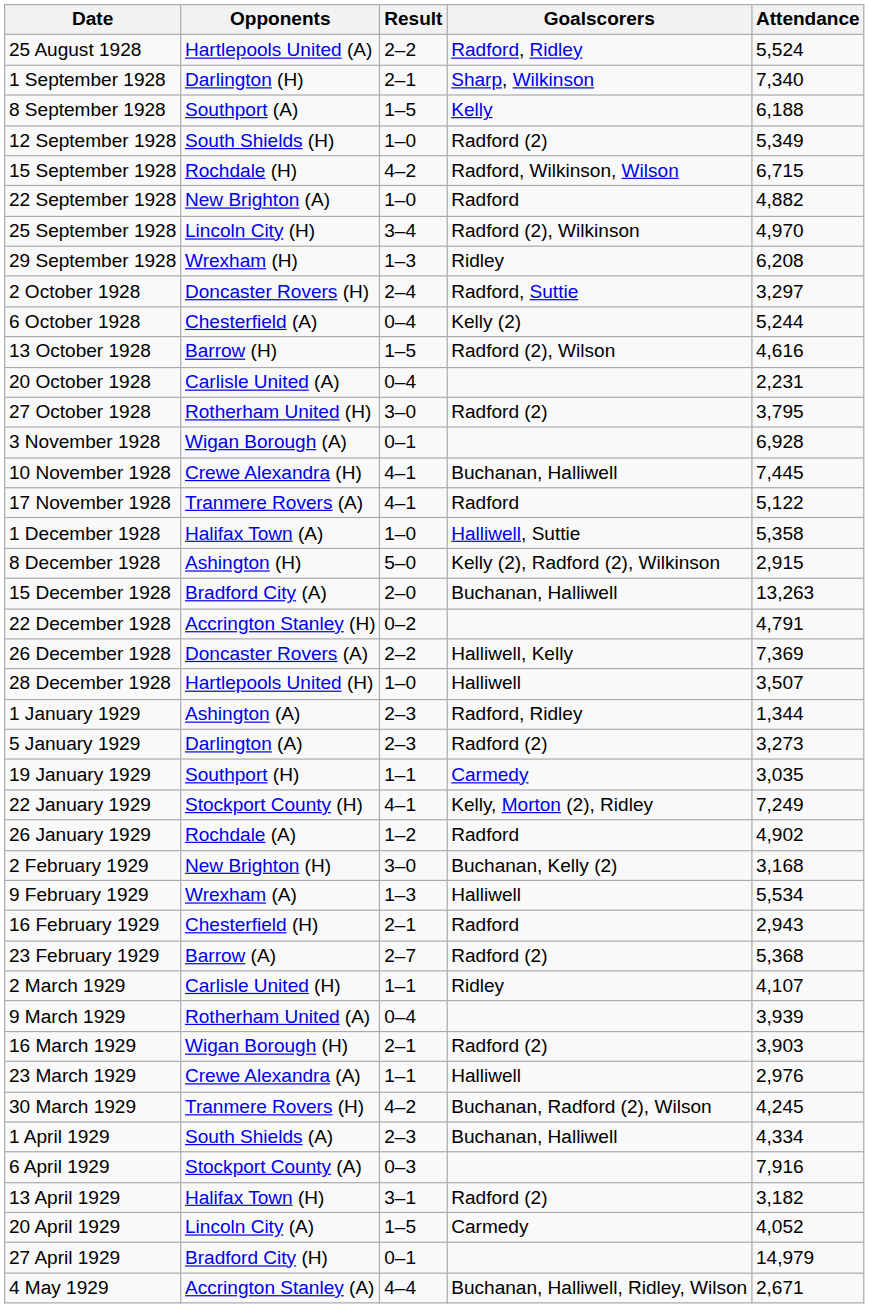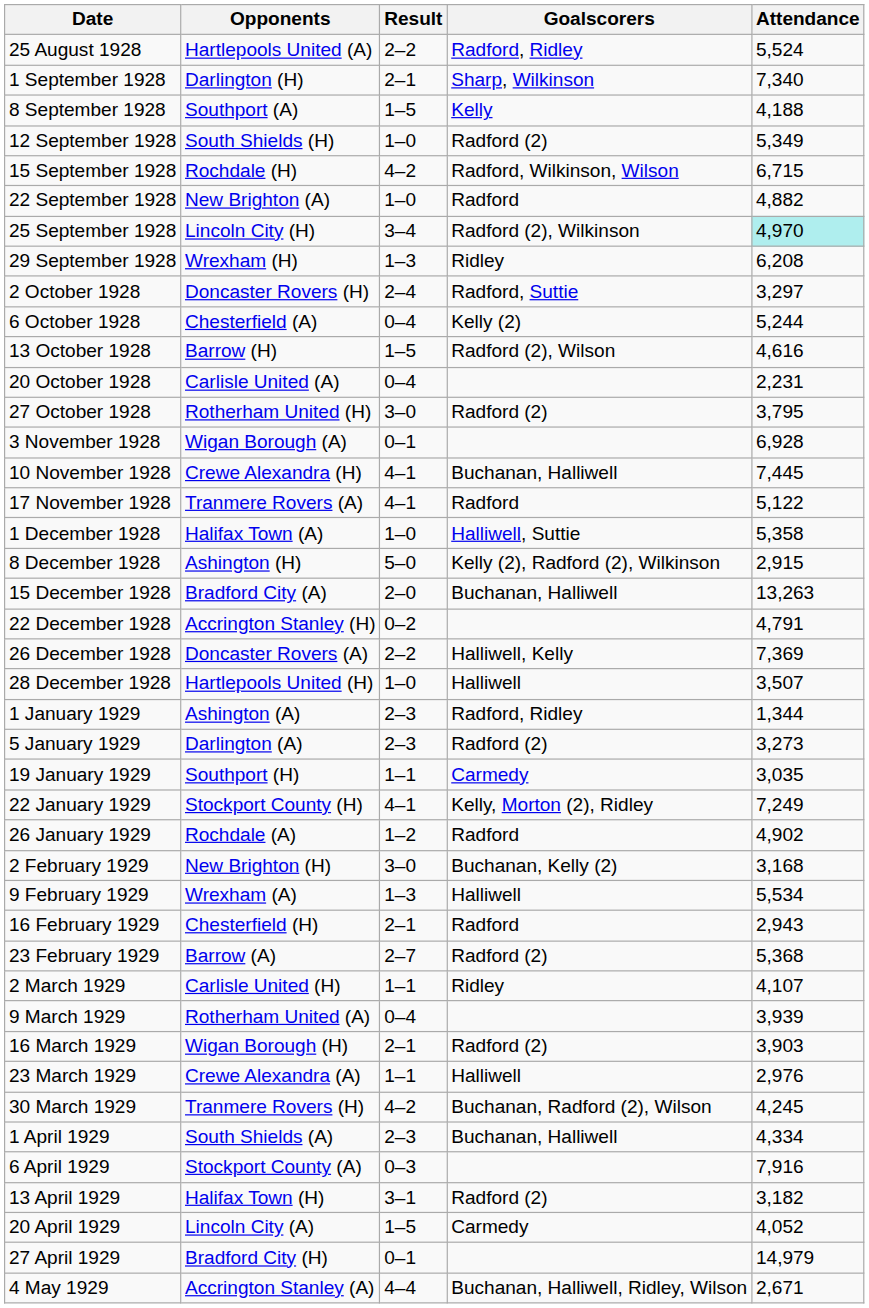8 September 1928 | Attendance: 6,188 -> 4,188
25 September 1928 | Attendance: no background -> paleturquoise background
